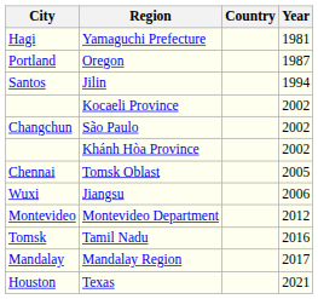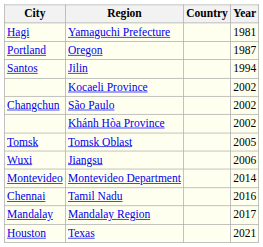Tomsk Oblast | City: Chennai -> Tomsk
Montevideo Department | Year: 2012 -> 2014
Tamil Nadu | City: Tomsk -> Chennai
